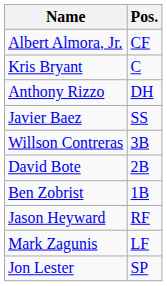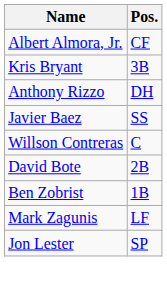Kris Bryant | Pos.: C -> 3B
Willson Contreras | Pos.: 3B -> C
- row: Jason Heyward | RF
